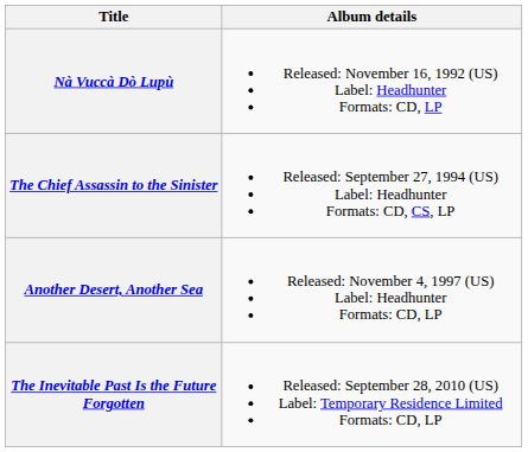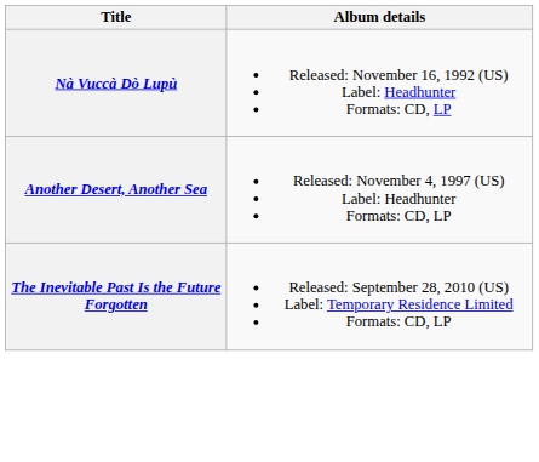- row: The Chief Assassin to the Sinister | Released: September 27, 1994 (US) Label: Headhunter Formats: CD, CS, LP
